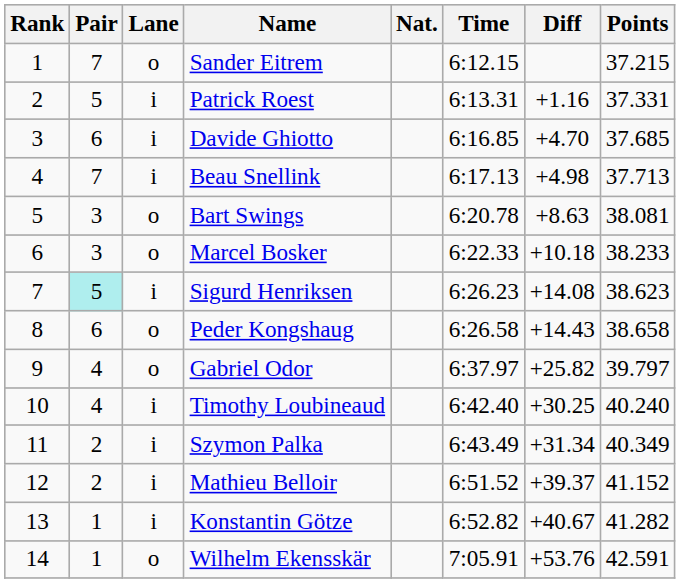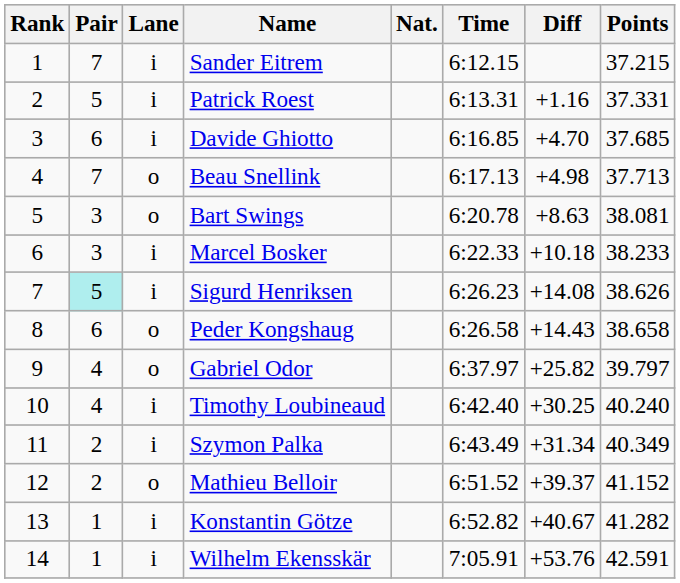Sander Eitrem | Lane: o -> i
Beau Snellink | Lane: i -> o
Marcel Bosker | Lane: o -> i
Sigurd Henriksen | Points: 38.623 -> 38.626
Mathieu Belloir | Lane: i -> o
Wilhelm Ekensskär | Lane: o -> i
